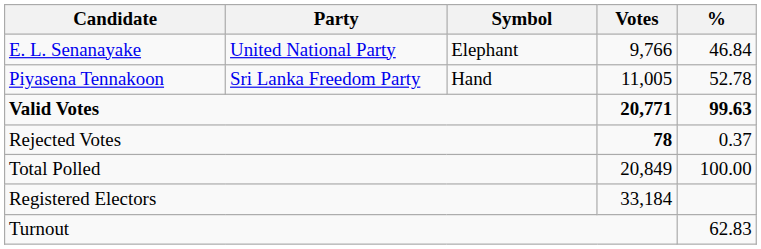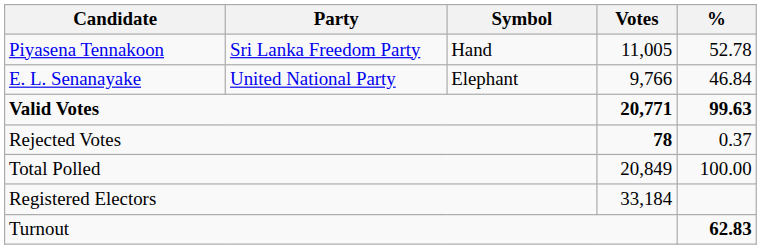rows swapped: Piyasena Tennakoon <-> E. L. Senanayake
Turnout | %: normal -> bold
